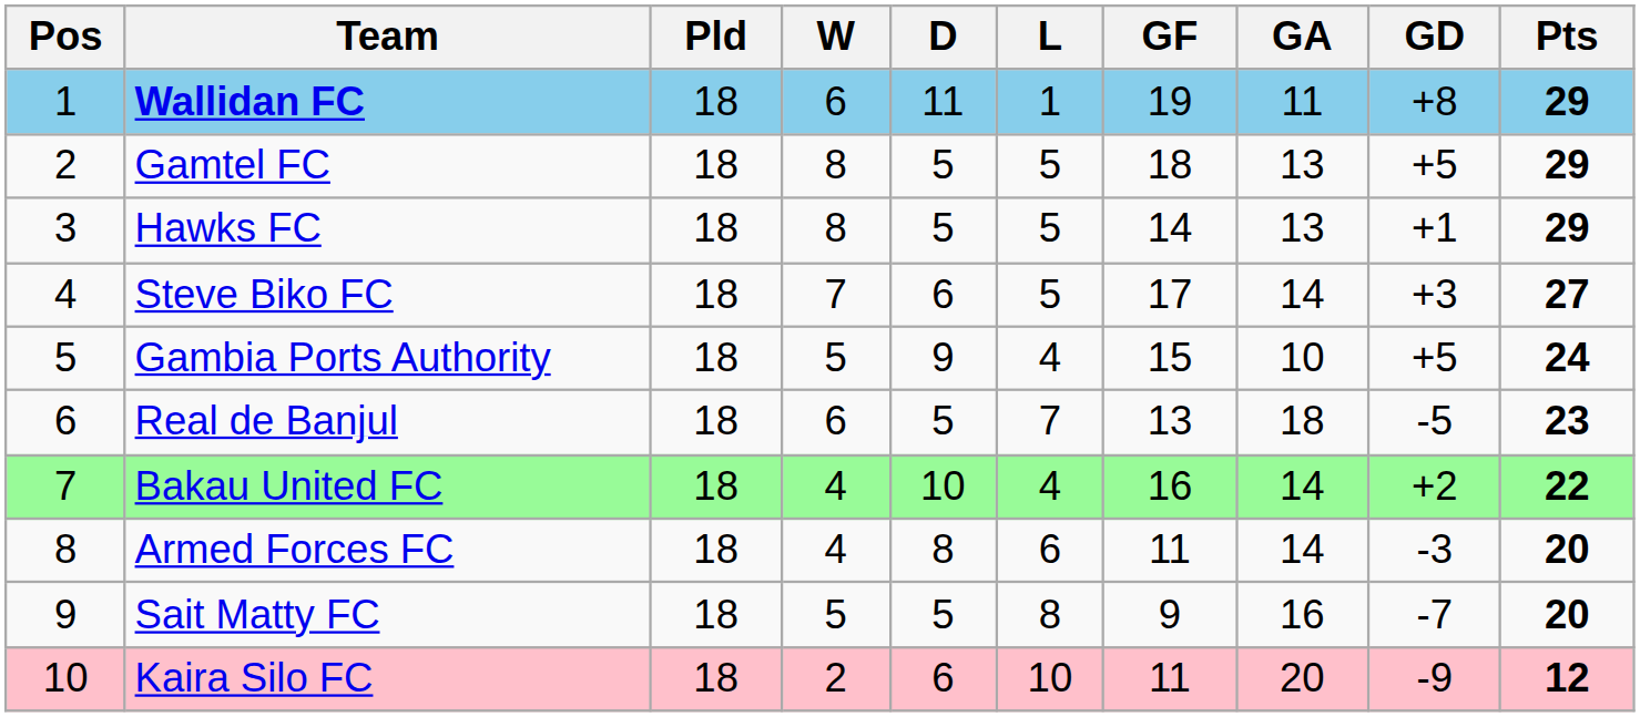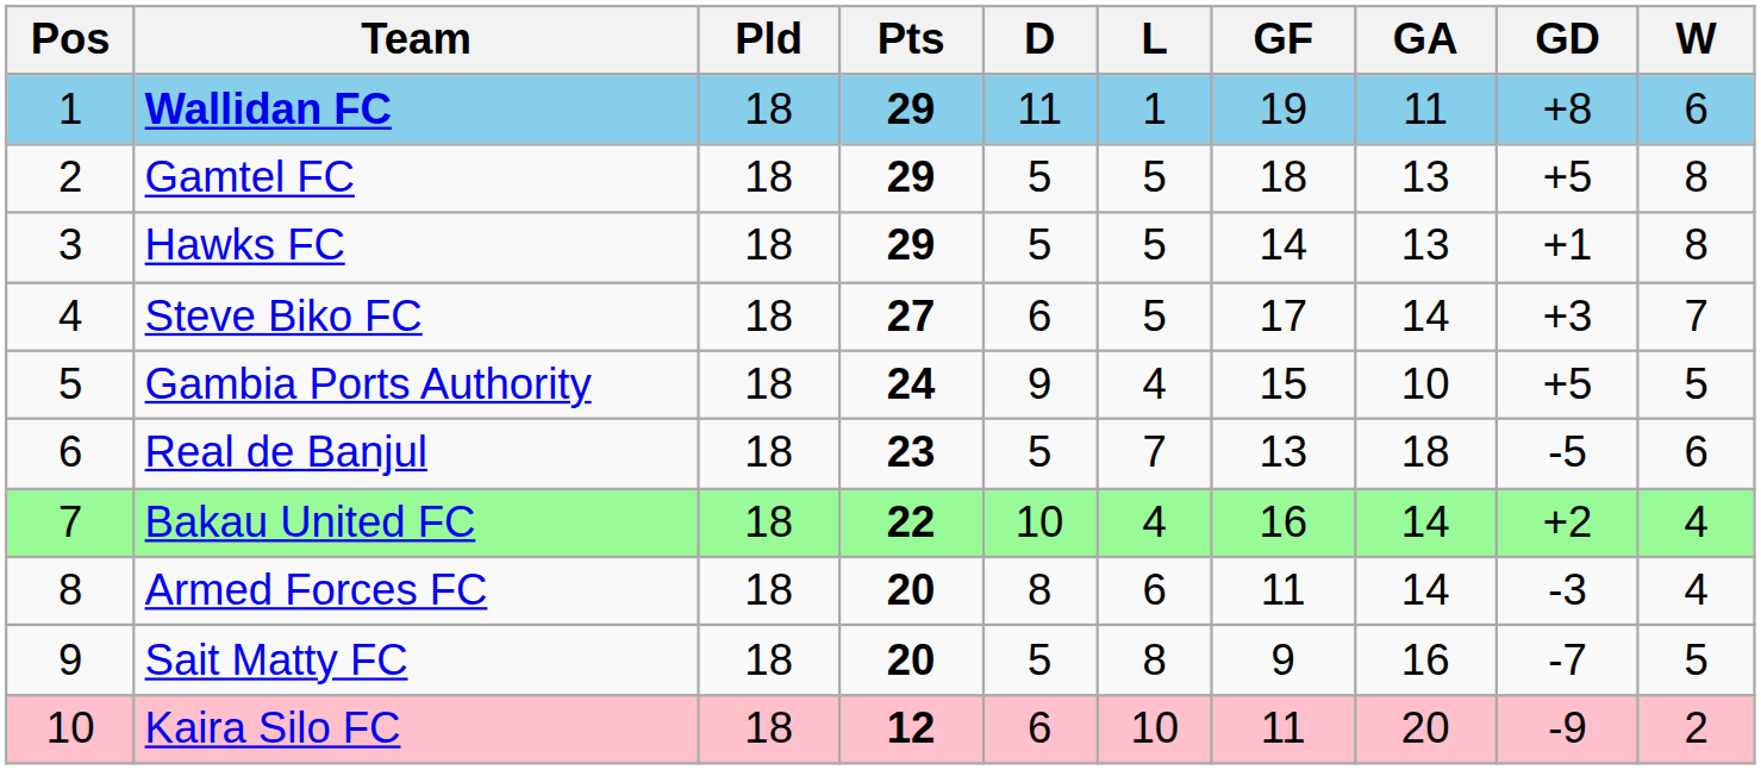columns swapped: W <-> Pts
